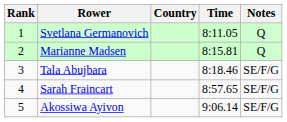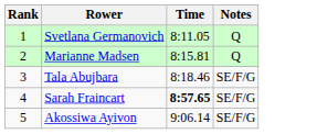- column: Country
Sarah Fraincart | Time: normal -> bold
